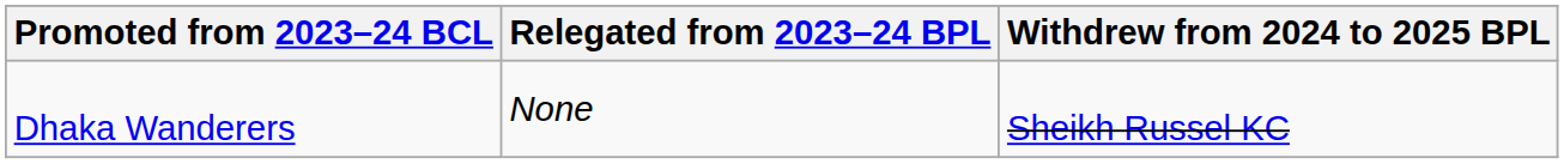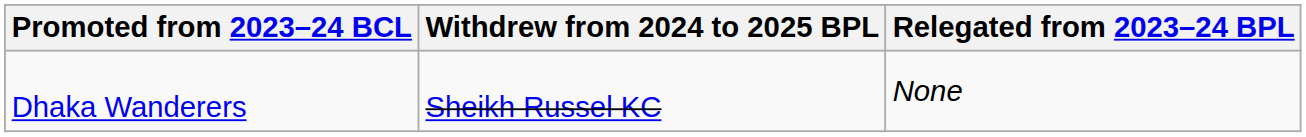columns swapped: Relegated from 2023–24 BPL <-> Withdrew from 2024 to 2025 BPL
